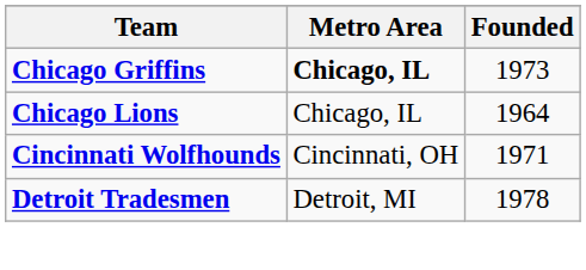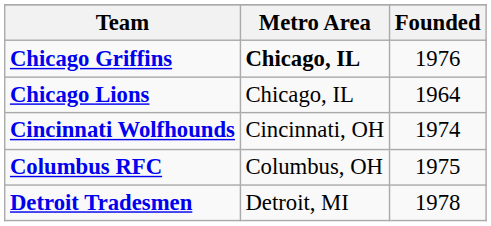Chicago Griffins | Founded: 1973 -> 1976
Cincinnati Wolfhounds | Founded: 1971 -> 1974
+ row: Columbus RFC | Columbus, OH | 1975
